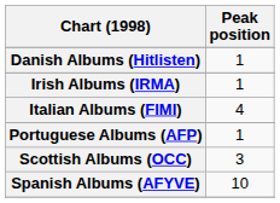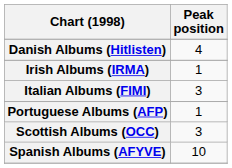Danish Albums (Hitlisten) | Peak position: 1 -> 4
Italian Albums (FIMI) | Peak position: 4 -> 3
